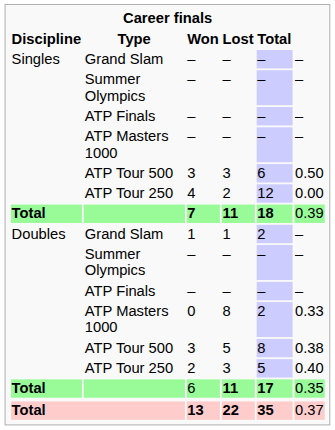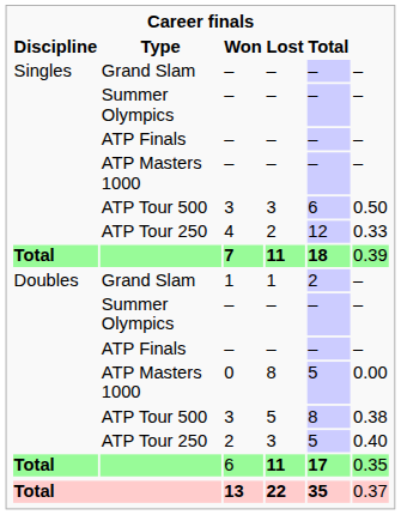4 | column 6: 0.00 -> 0.33
0 | Total: 2 -> 5
0 | column 6: 0.33 -> 0.00
